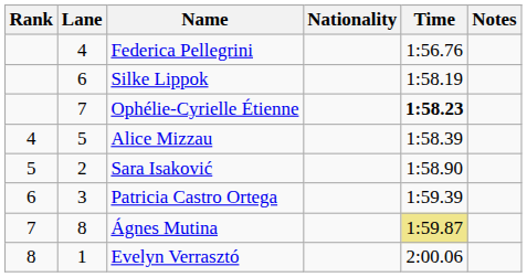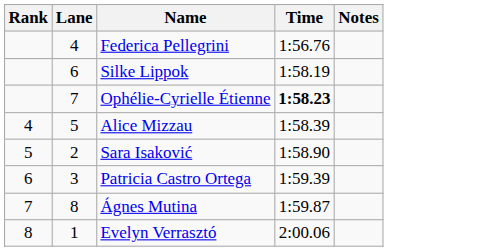- column: Nationality
Ágnes Mutina | Time: khaki background -> no background
